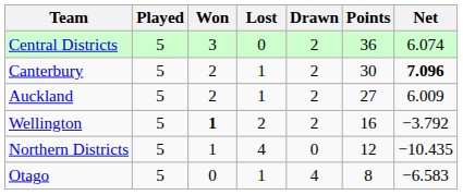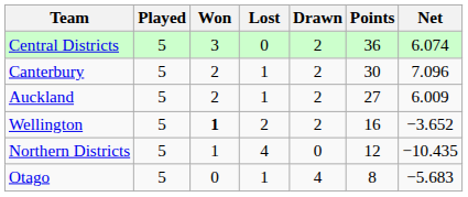Canterbury | Net: bold -> normal
Wellington | Net: −3.792 -> −3.652
Otago | Net: −6.583 -> −5.683
